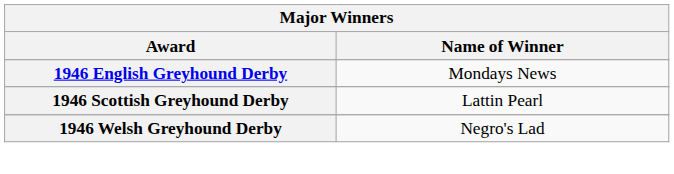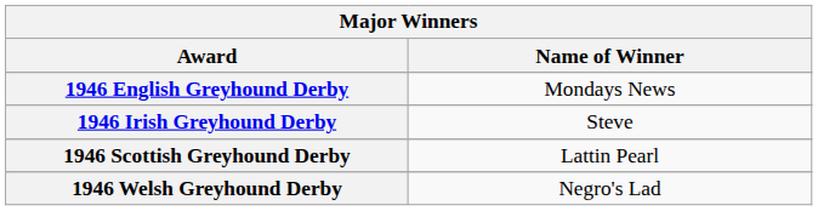+ row: 1946 Irish Greyhound Derby | Steve
